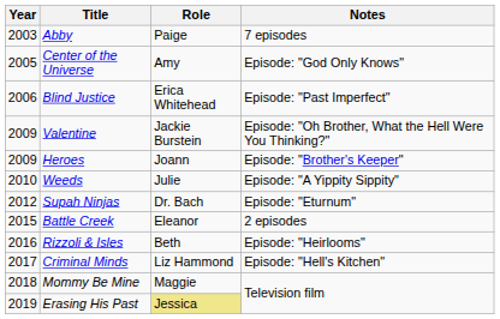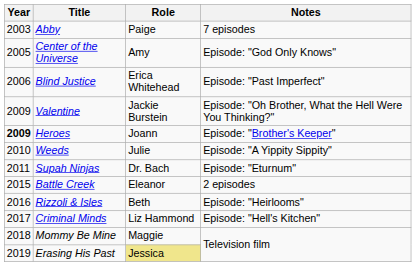Heroes | Year: normal -> bold
Supah Ninjas | Year: 2012 -> 2011
